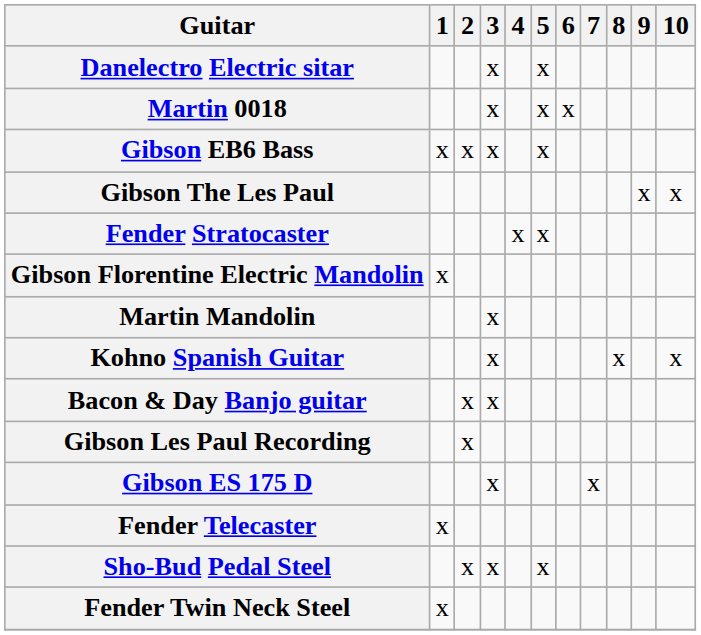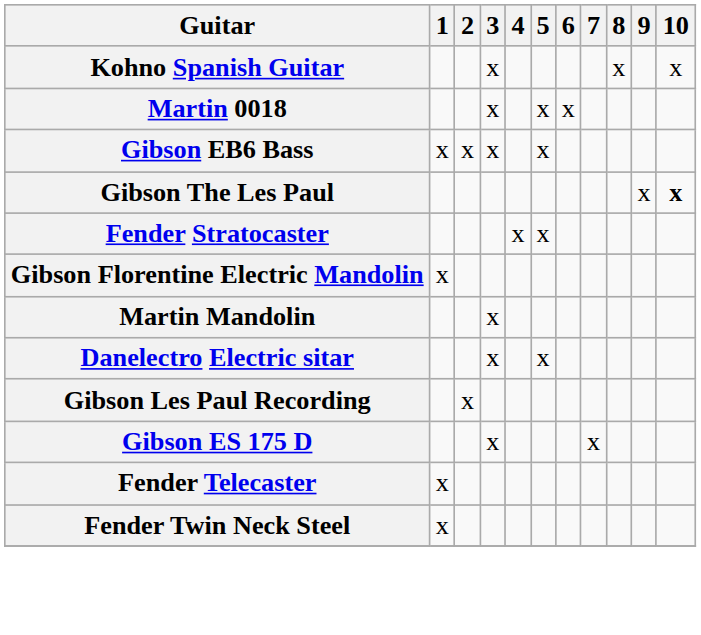rows swapped: Kohno Spanish Guitar <-> Danelectro Electric sitar
Gibson The Les Paul | 10: normal -> bold
- row: Bacon & Day Banjo guitar | x | x
- row: Sho-Bud Pedal Steel | x | x | x
